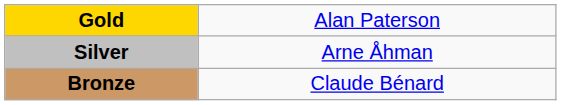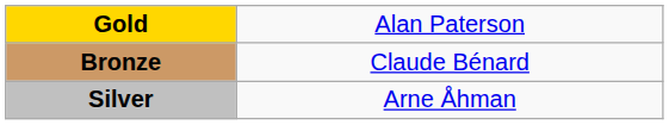rows swapped: Silver <-> Bronze
